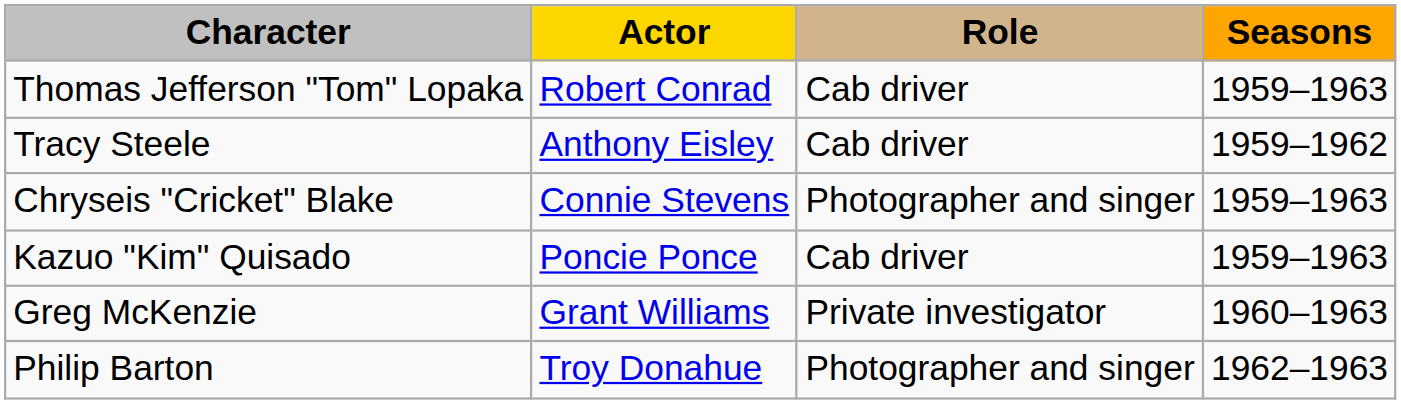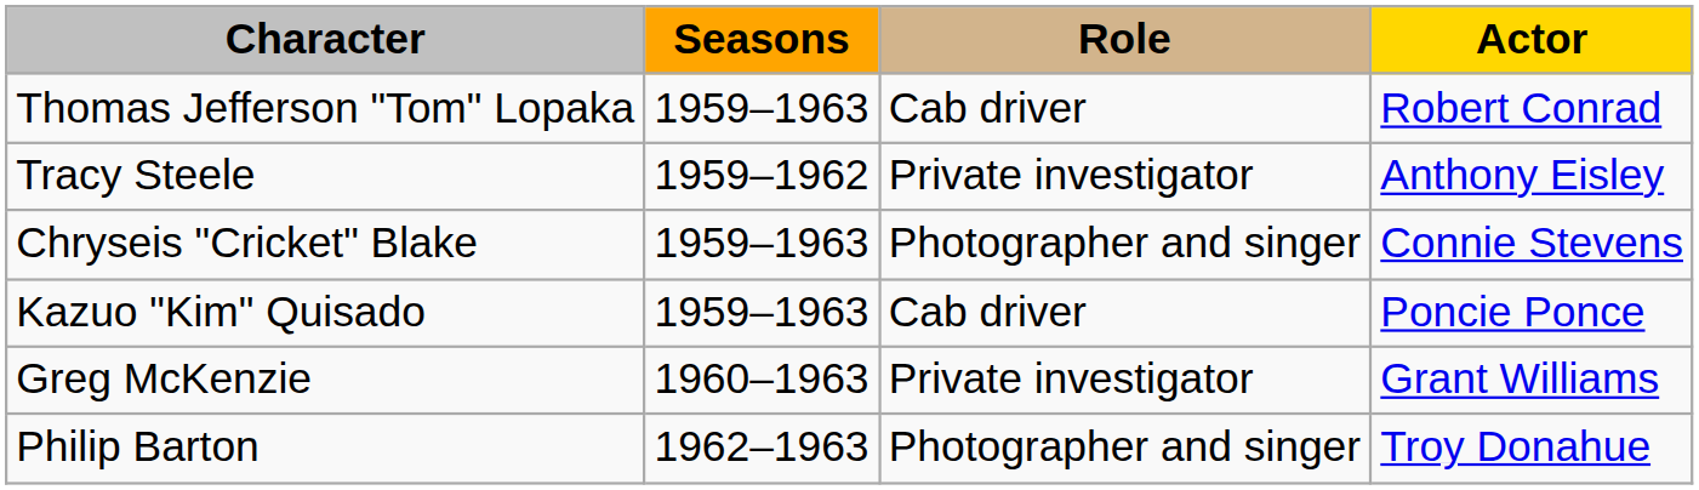columns swapped: Actor <-> Seasons
Tracy Steele | Role: Cab driver -> Private investigator
